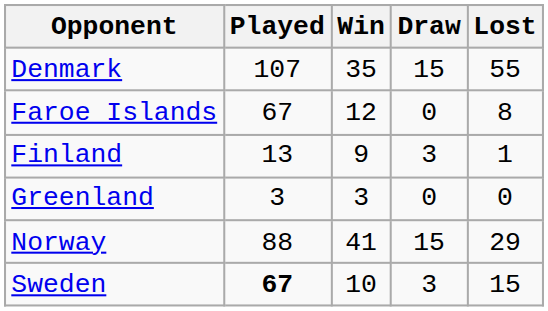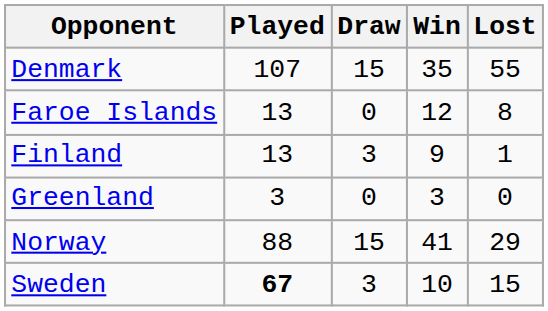columns swapped: Win <-> Draw
Faroe Islands | Played: 67 -> 13
